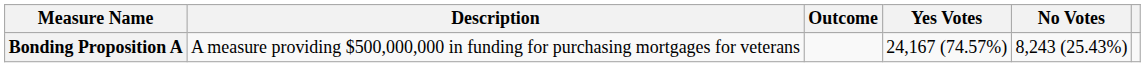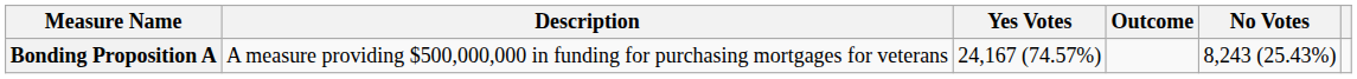columns swapped: Outcome <-> Yes Votes
